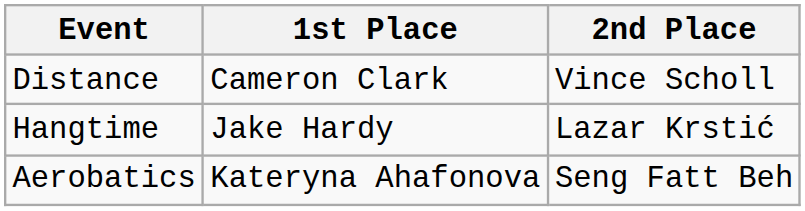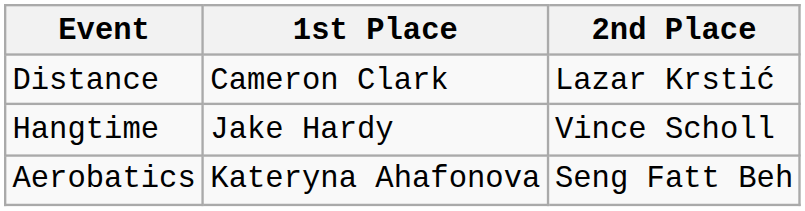Distance | 2nd Place: Vince Scholl -> Lazar Krstić
Hangtime | 2nd Place: Lazar Krstić -> Vince Scholl
